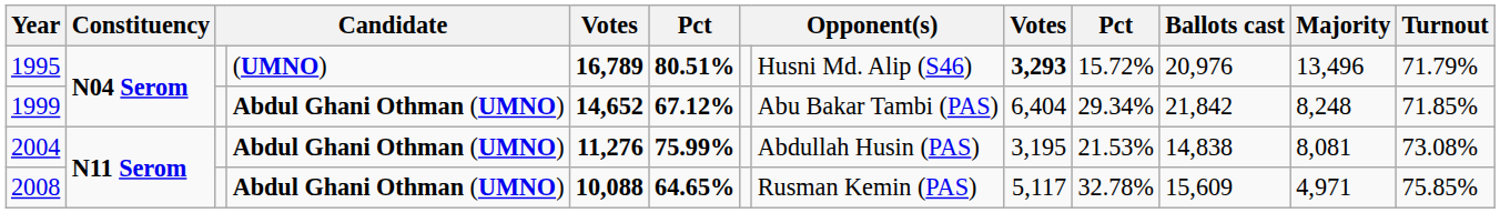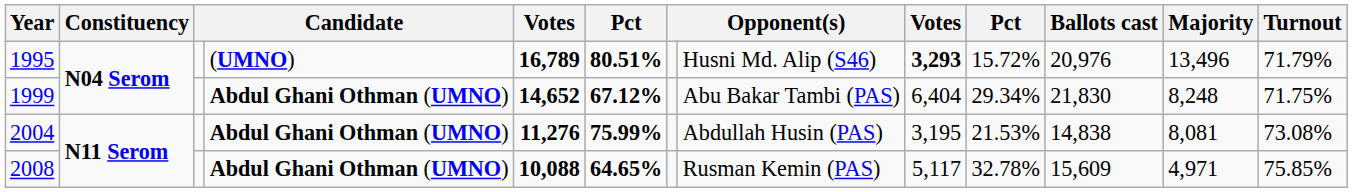1999 | Ballots cast: 21,842 -> 21,830
1999 | Turnout: 71.85% -> 71.75%
